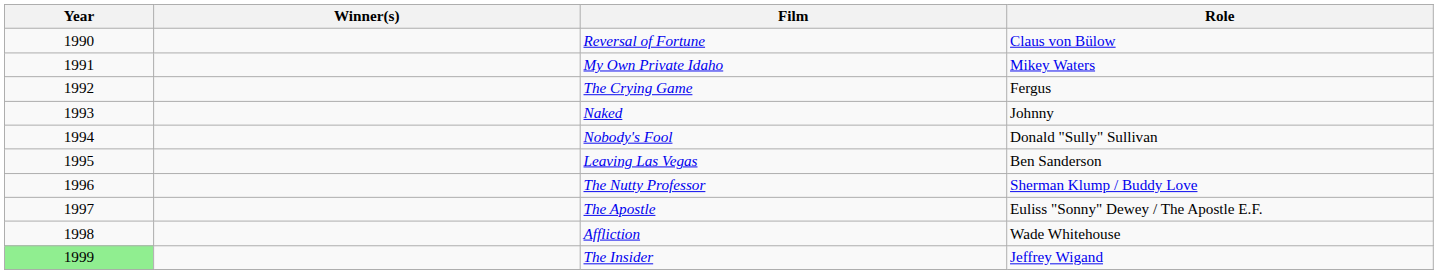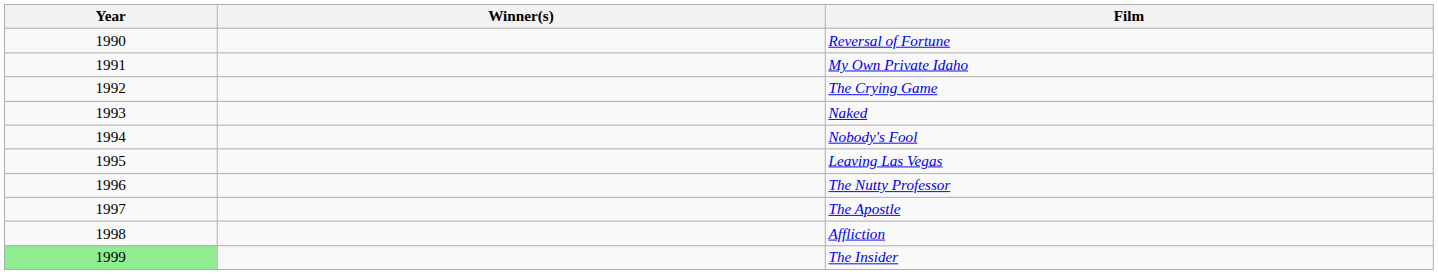- column: Role | Claus von Bülow | Mikey Waters | Fergus | Johnny | Donald "Sully" Sullivan | Ben Sanderson | Sherman Klump / Buddy Love | Euliss "Sonny" Dewey / The Apostle E.F. | Wade Whitehouse | Jeffrey Wigand
